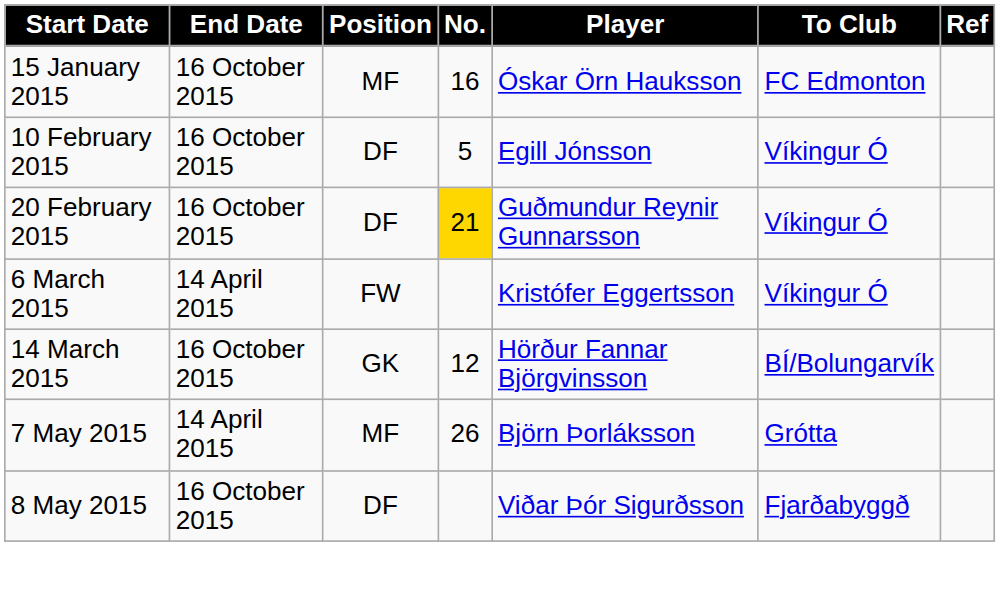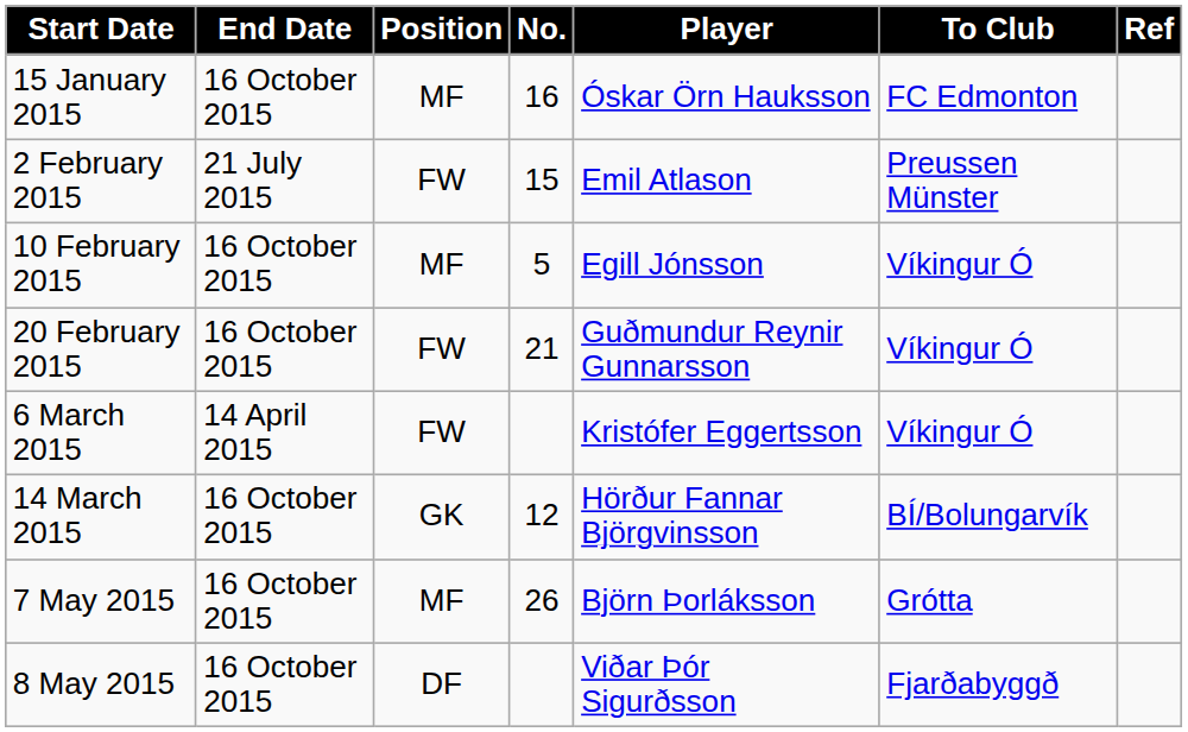+ row: 2 February 2015 | 21 July 2015 | FW | 15 | Emil Atlason | Preussen Münster
10 February 2015 | Position: DF -> MF
20 February 2015 | Position: DF -> FW
20 February 2015 | No.: gold background -> no background
7 May 2015 | End Date: 14 April 2015 -> 16 October 2015
